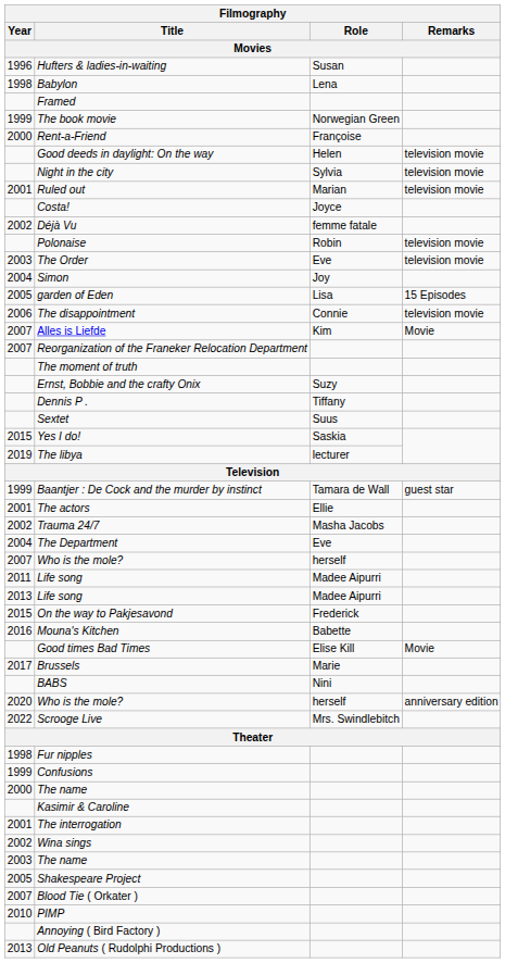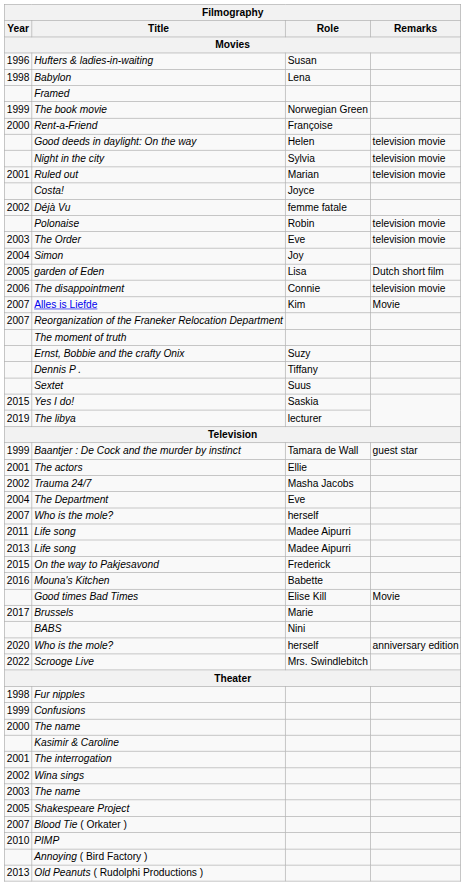garden of Eden | Remarks: 15 Episodes -> Dutch short film
